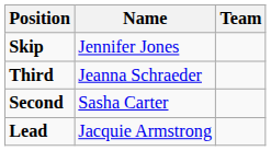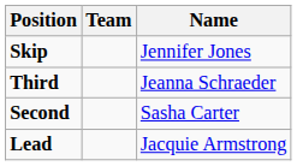columns swapped: Name <-> Team
